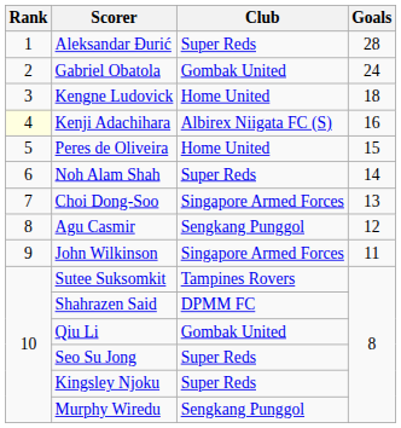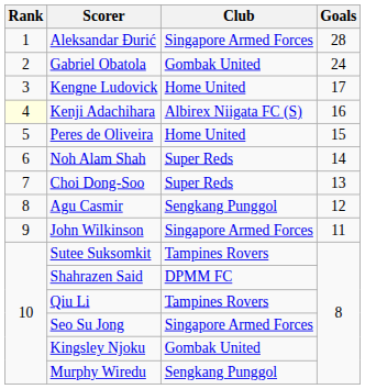Aleksandar Đurić | Club: Super Reds -> Singapore Armed Forces
Kengne Ludovick | Goals: 18 -> 17
Choi Dong-Soo | Club: Singapore Armed Forces -> Super Reds
Qiu Li | Club: Gombak United -> Tampines Rovers
Seo Su Jong | Club: Super Reds -> Singapore Armed Forces
Kingsley Njoku | Club: Super Reds -> Gombak United
